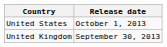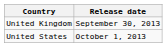rows swapped: United States <-> United Kingdom
